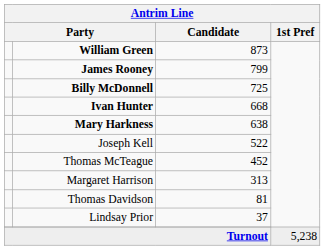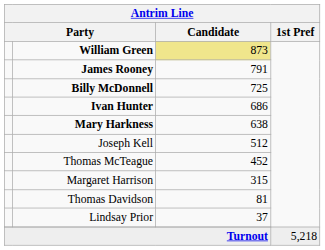William Green | Candidate: no background -> khaki background
James Rooney | Candidate: 799 -> 791
Ivan Hunter | Candidate: 668 -> 686
Joseph Kell | Candidate: 522 -> 512
Margaret Harrison | Candidate: 313 -> 315
Turnout | 1st Pref: 5,238 -> 5,218
